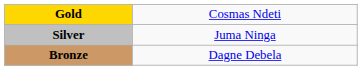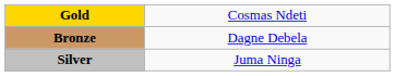rows swapped: Silver <-> Bronze
